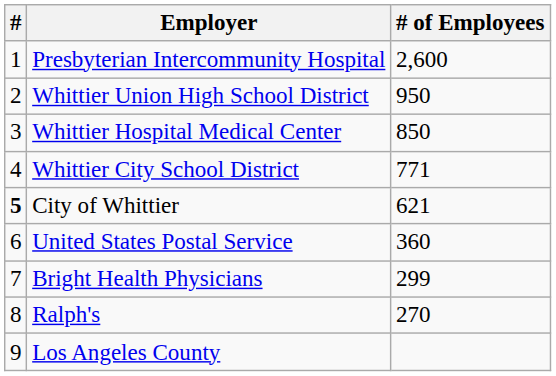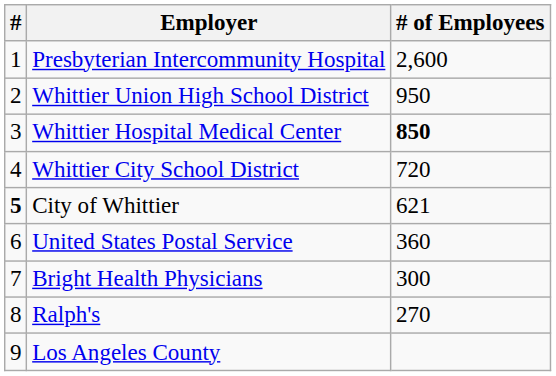Whittier Hospital Medical Center | # of Employees: normal -> bold
Whittier City School District | # of Employees: 771 -> 720
Bright Health Physicians | # of Employees: 299 -> 300
